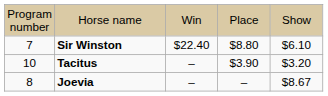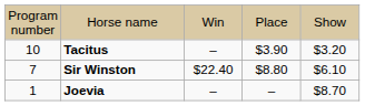rows swapped: Sir Winston <-> Tacitus
Joevia | column 1: 8 -> 1
Joevia | column 5: $8.67 -> $8.70
